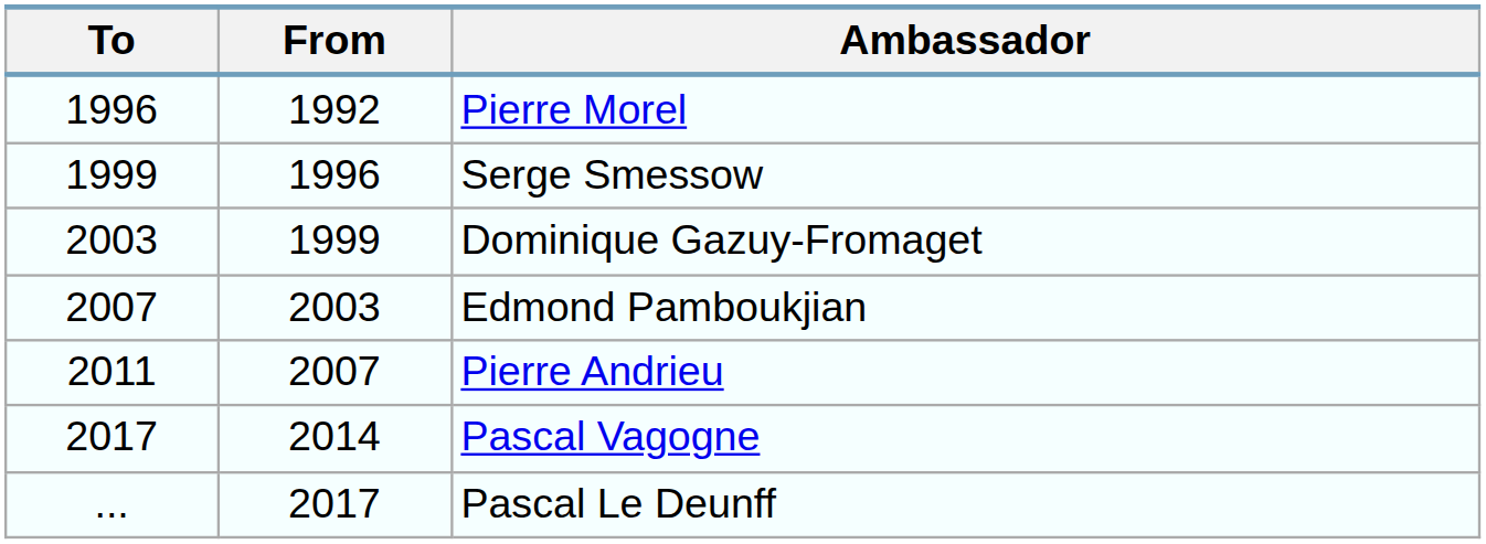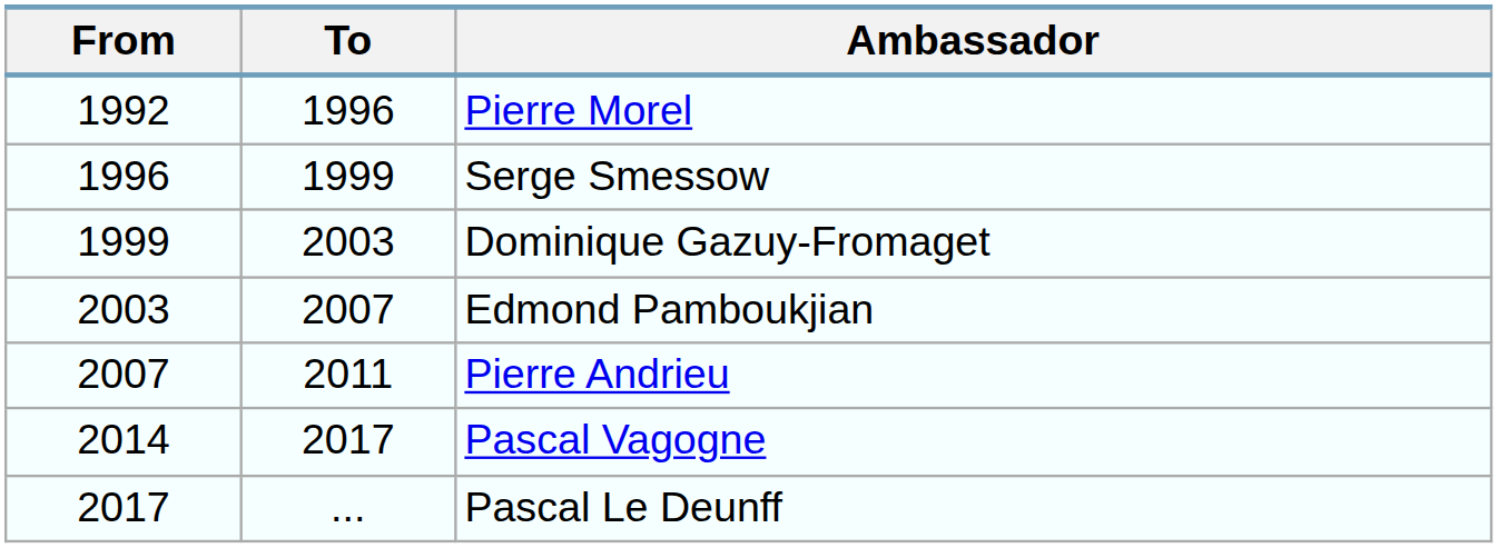columns swapped: From <-> To
